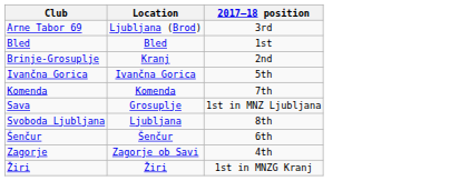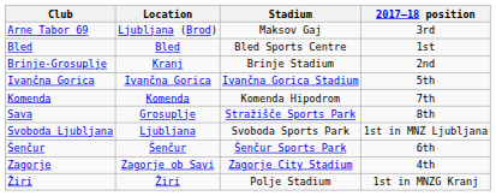+ column: Stadium | Maksov Gaj | Bled Sports Centre | Brinje Stadium | Ivančna Gorica Stadium | Komenda Hipodrom | Stražišče Sports Park | Svoboda Sports Park | Šenčur Sports Park | Zagorje City Stadium | Polje Stadium
Sava | 2017–18 position: 1st in MNZ Ljubljana -> 8th
Svoboda Ljubljana | 2017–18 position: 8th -> 1st in MNZ Ljubljana
